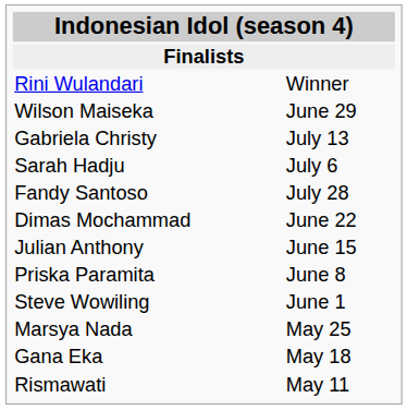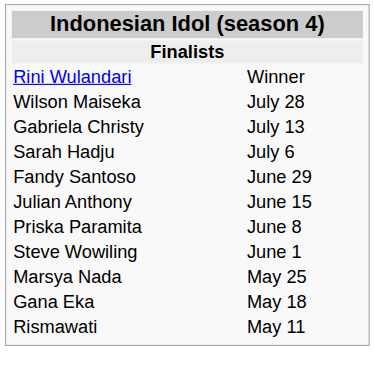Wilson Maiseka | column 2: June 29 -> July 28
Fandy Santoso | column 2: July 28 -> June 29
- row: Dimas Mochammad | June 22
